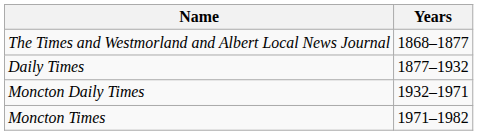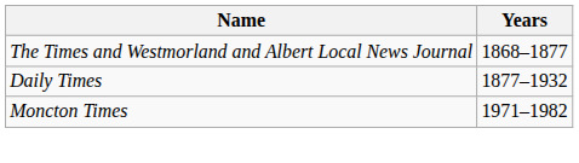- row: Moncton Daily Times | 1932–1971
